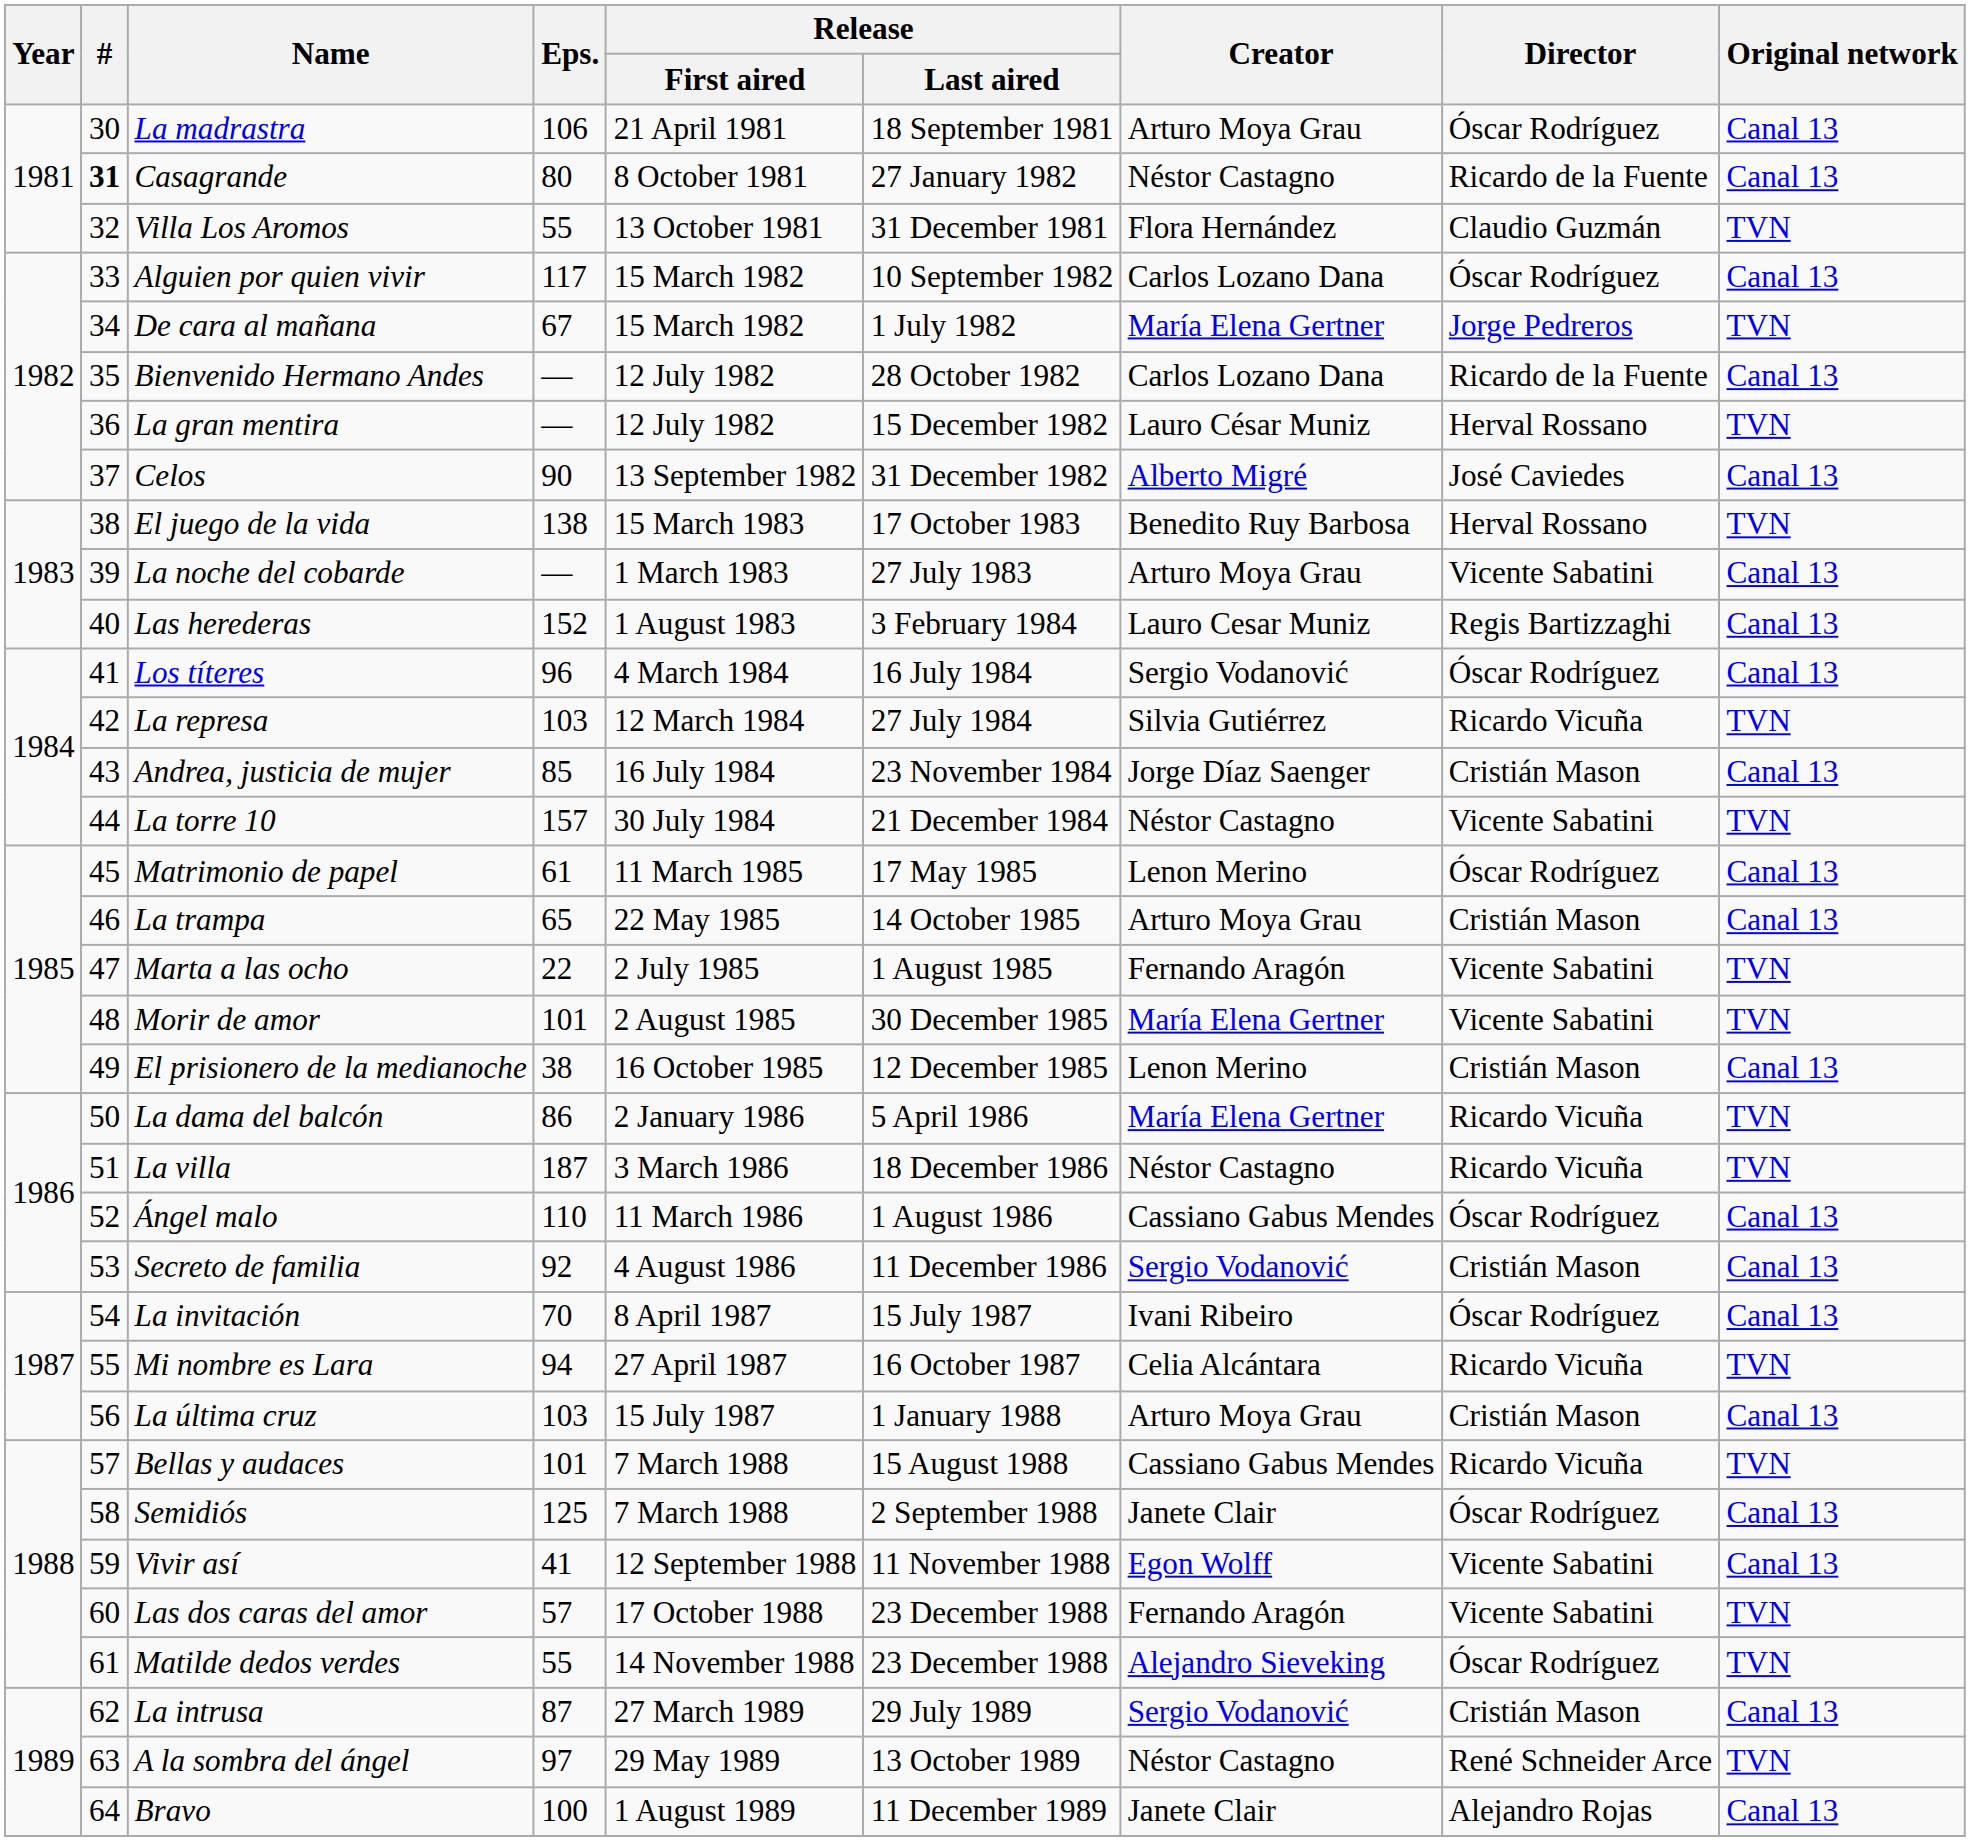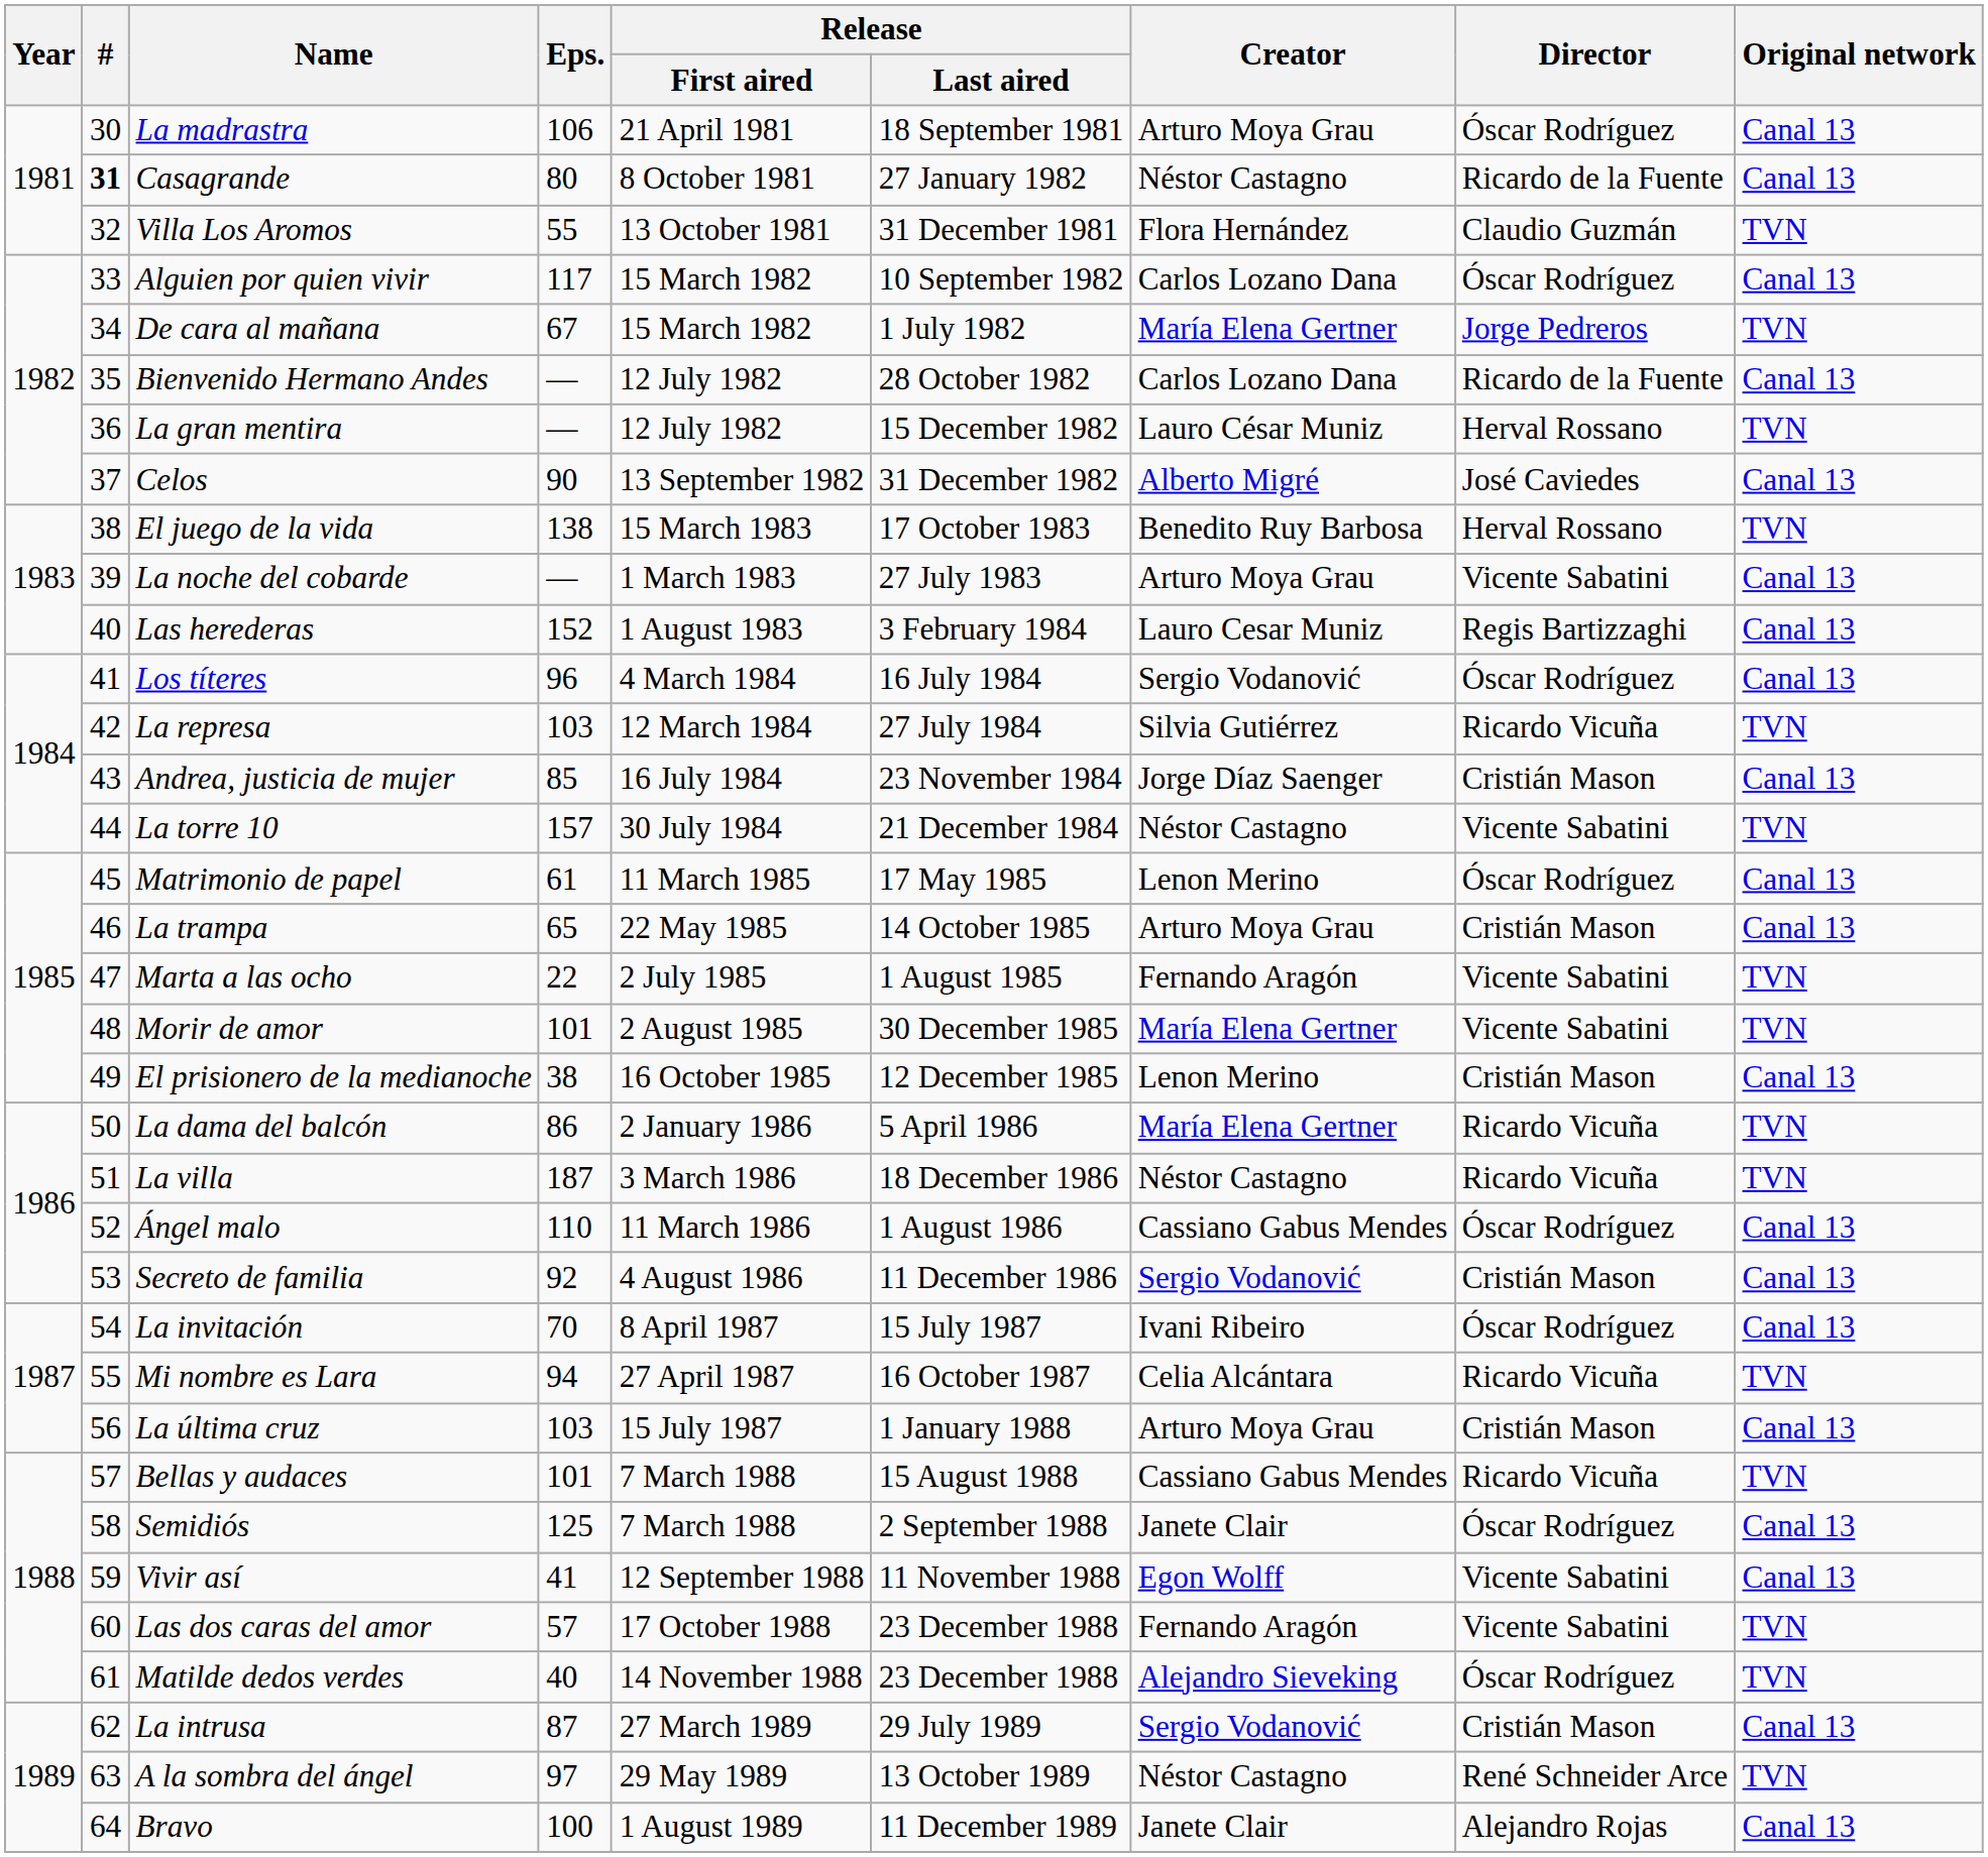Matilde dedos verdes | Eps.: 55 -> 40
